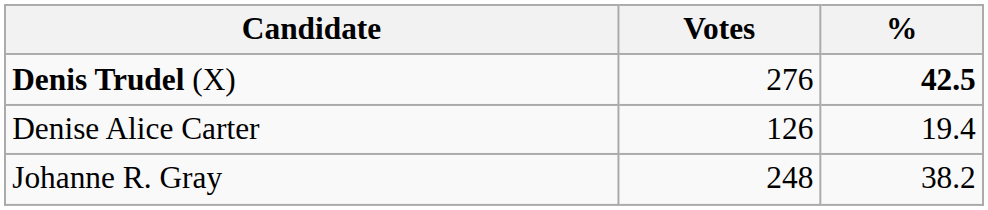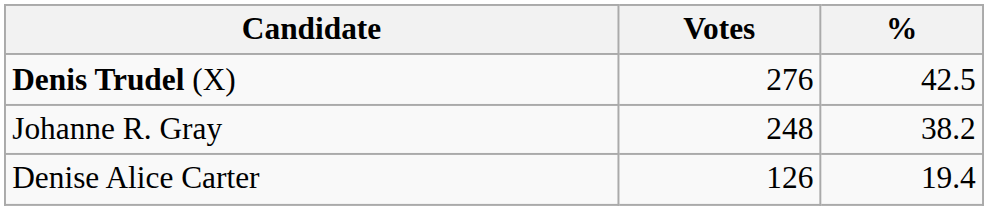Denis Trudel (X) | %: bold -> normal
rows swapped: Johanne R. Gray <-> Denise Alice Carter
